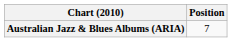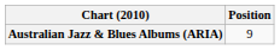Australian Jazz & Blues Albums (ARIA) | Position: 7 -> 9
